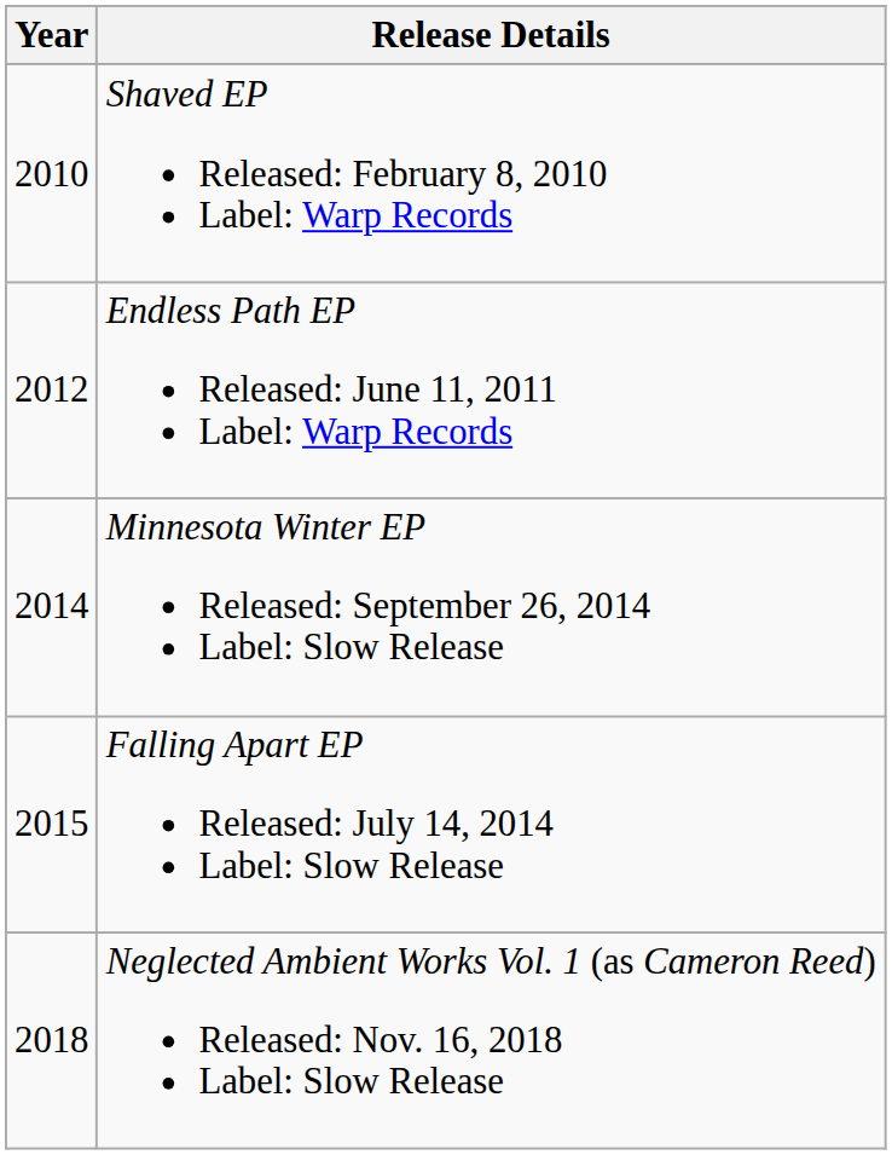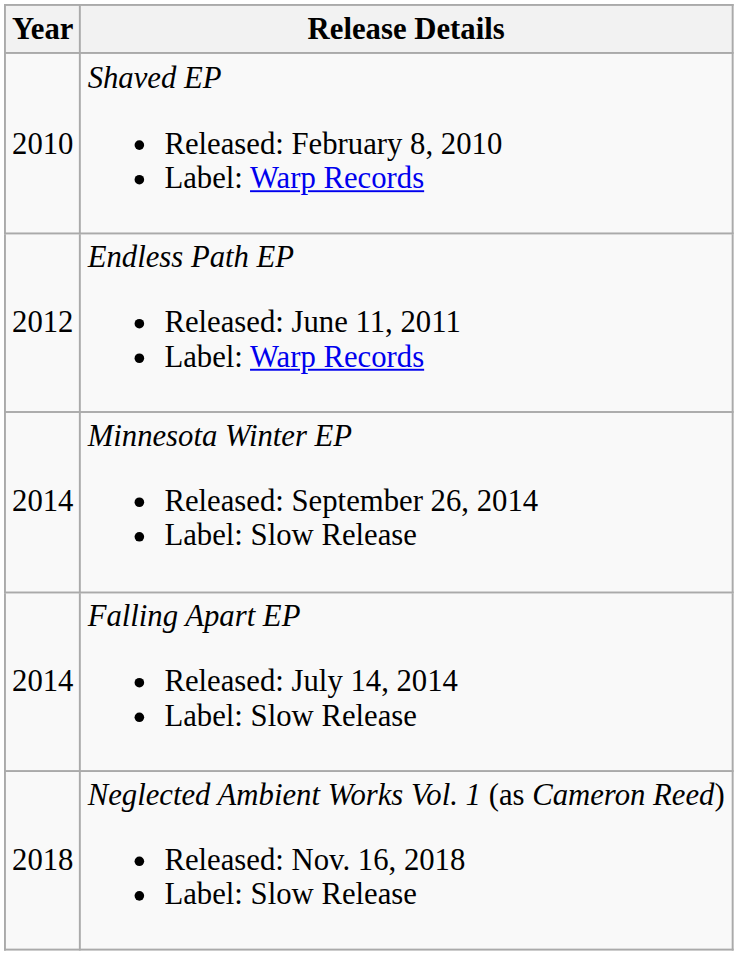Falling Apart EP Released: July 14, 2014 Label: Slow Release | Year: 2015 -> 2014
